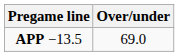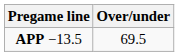APP −13.5 | Over/under: 69.0 -> 69.5
